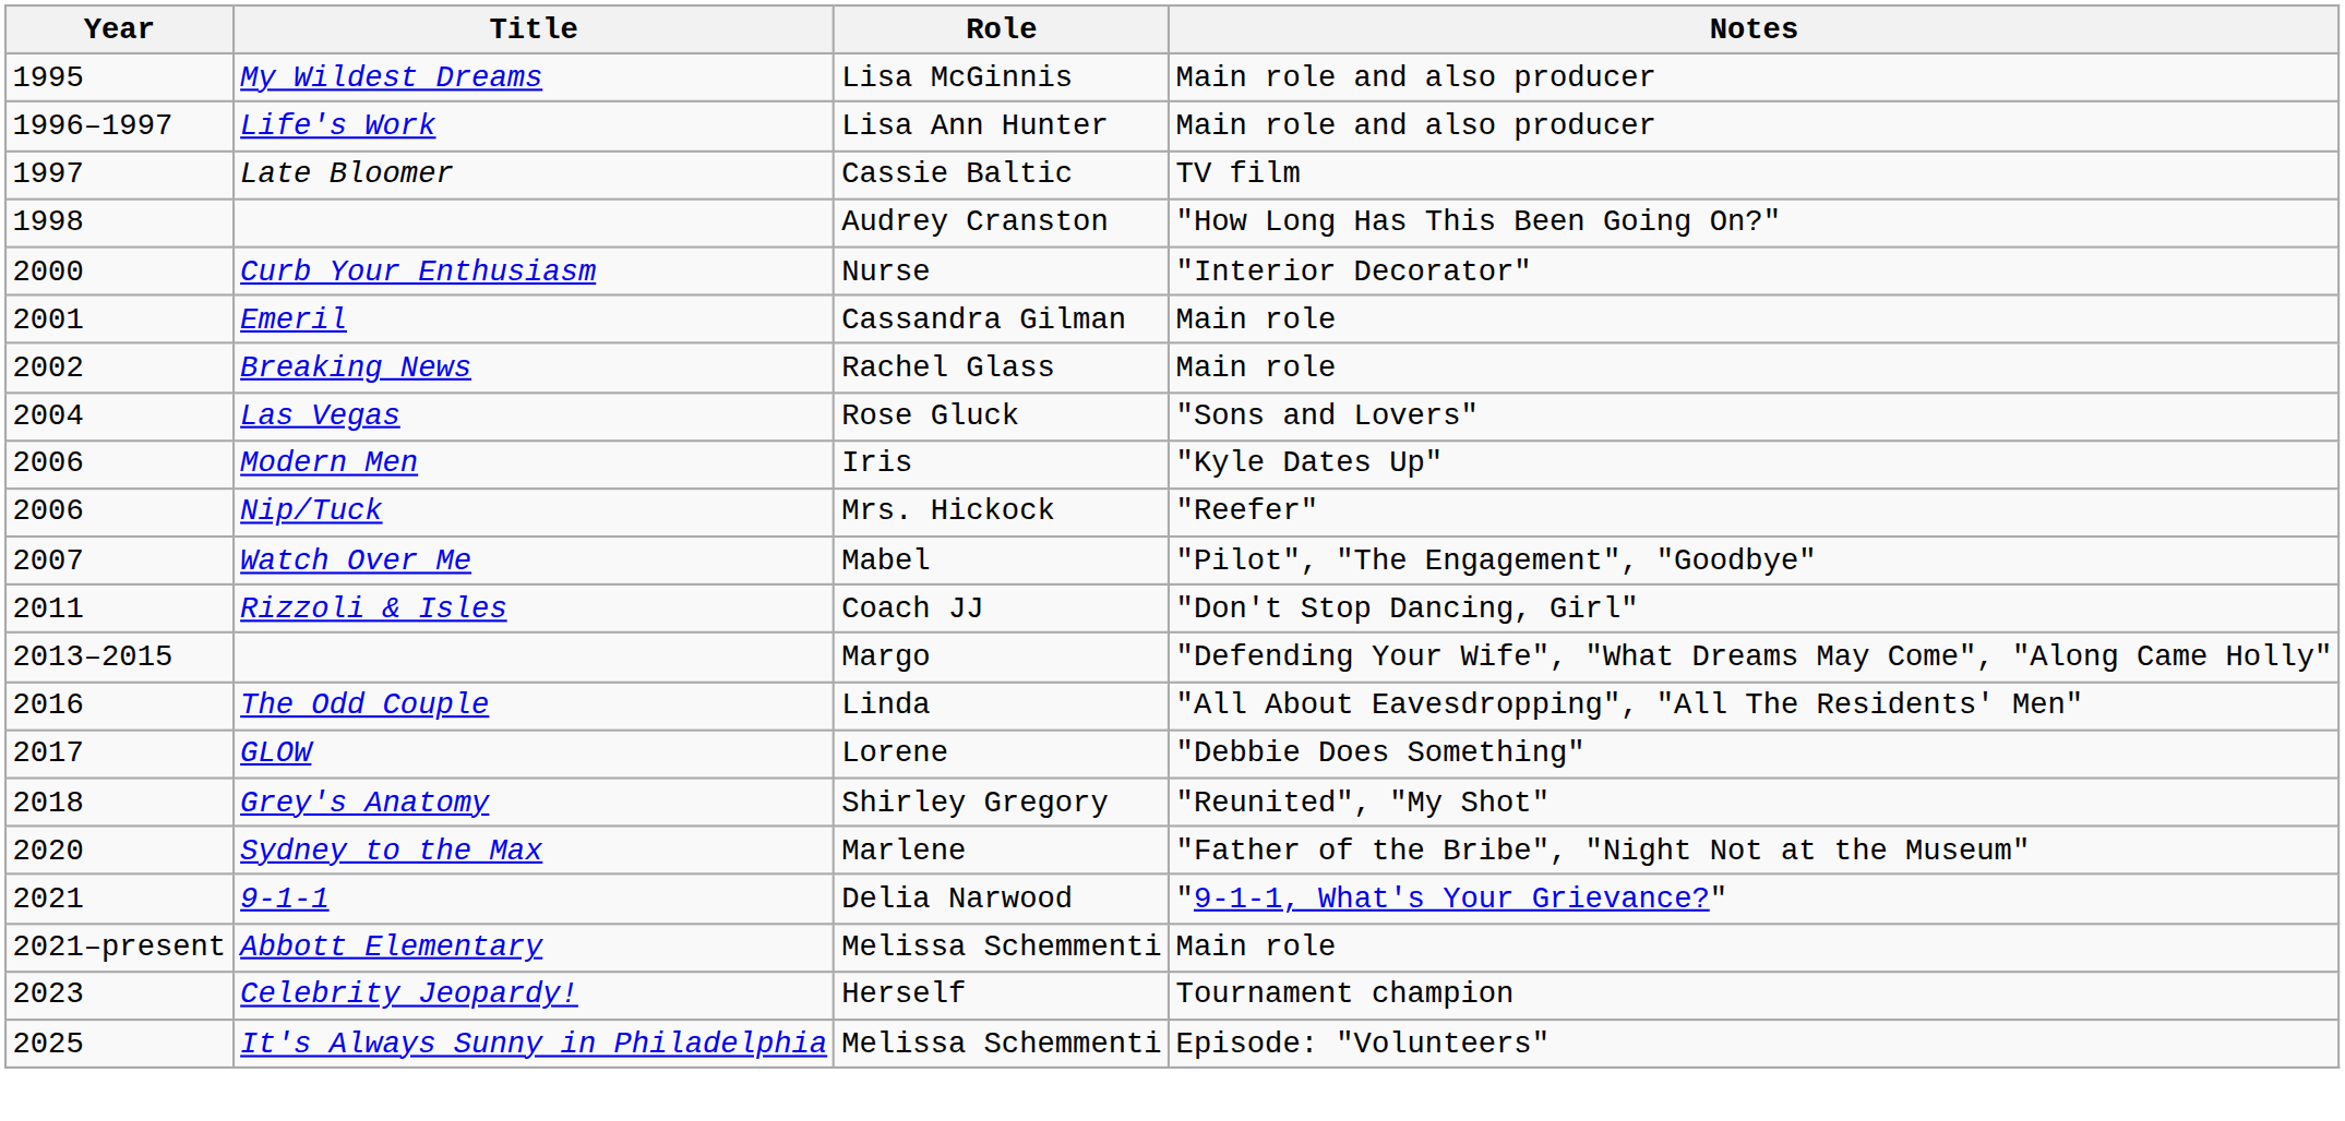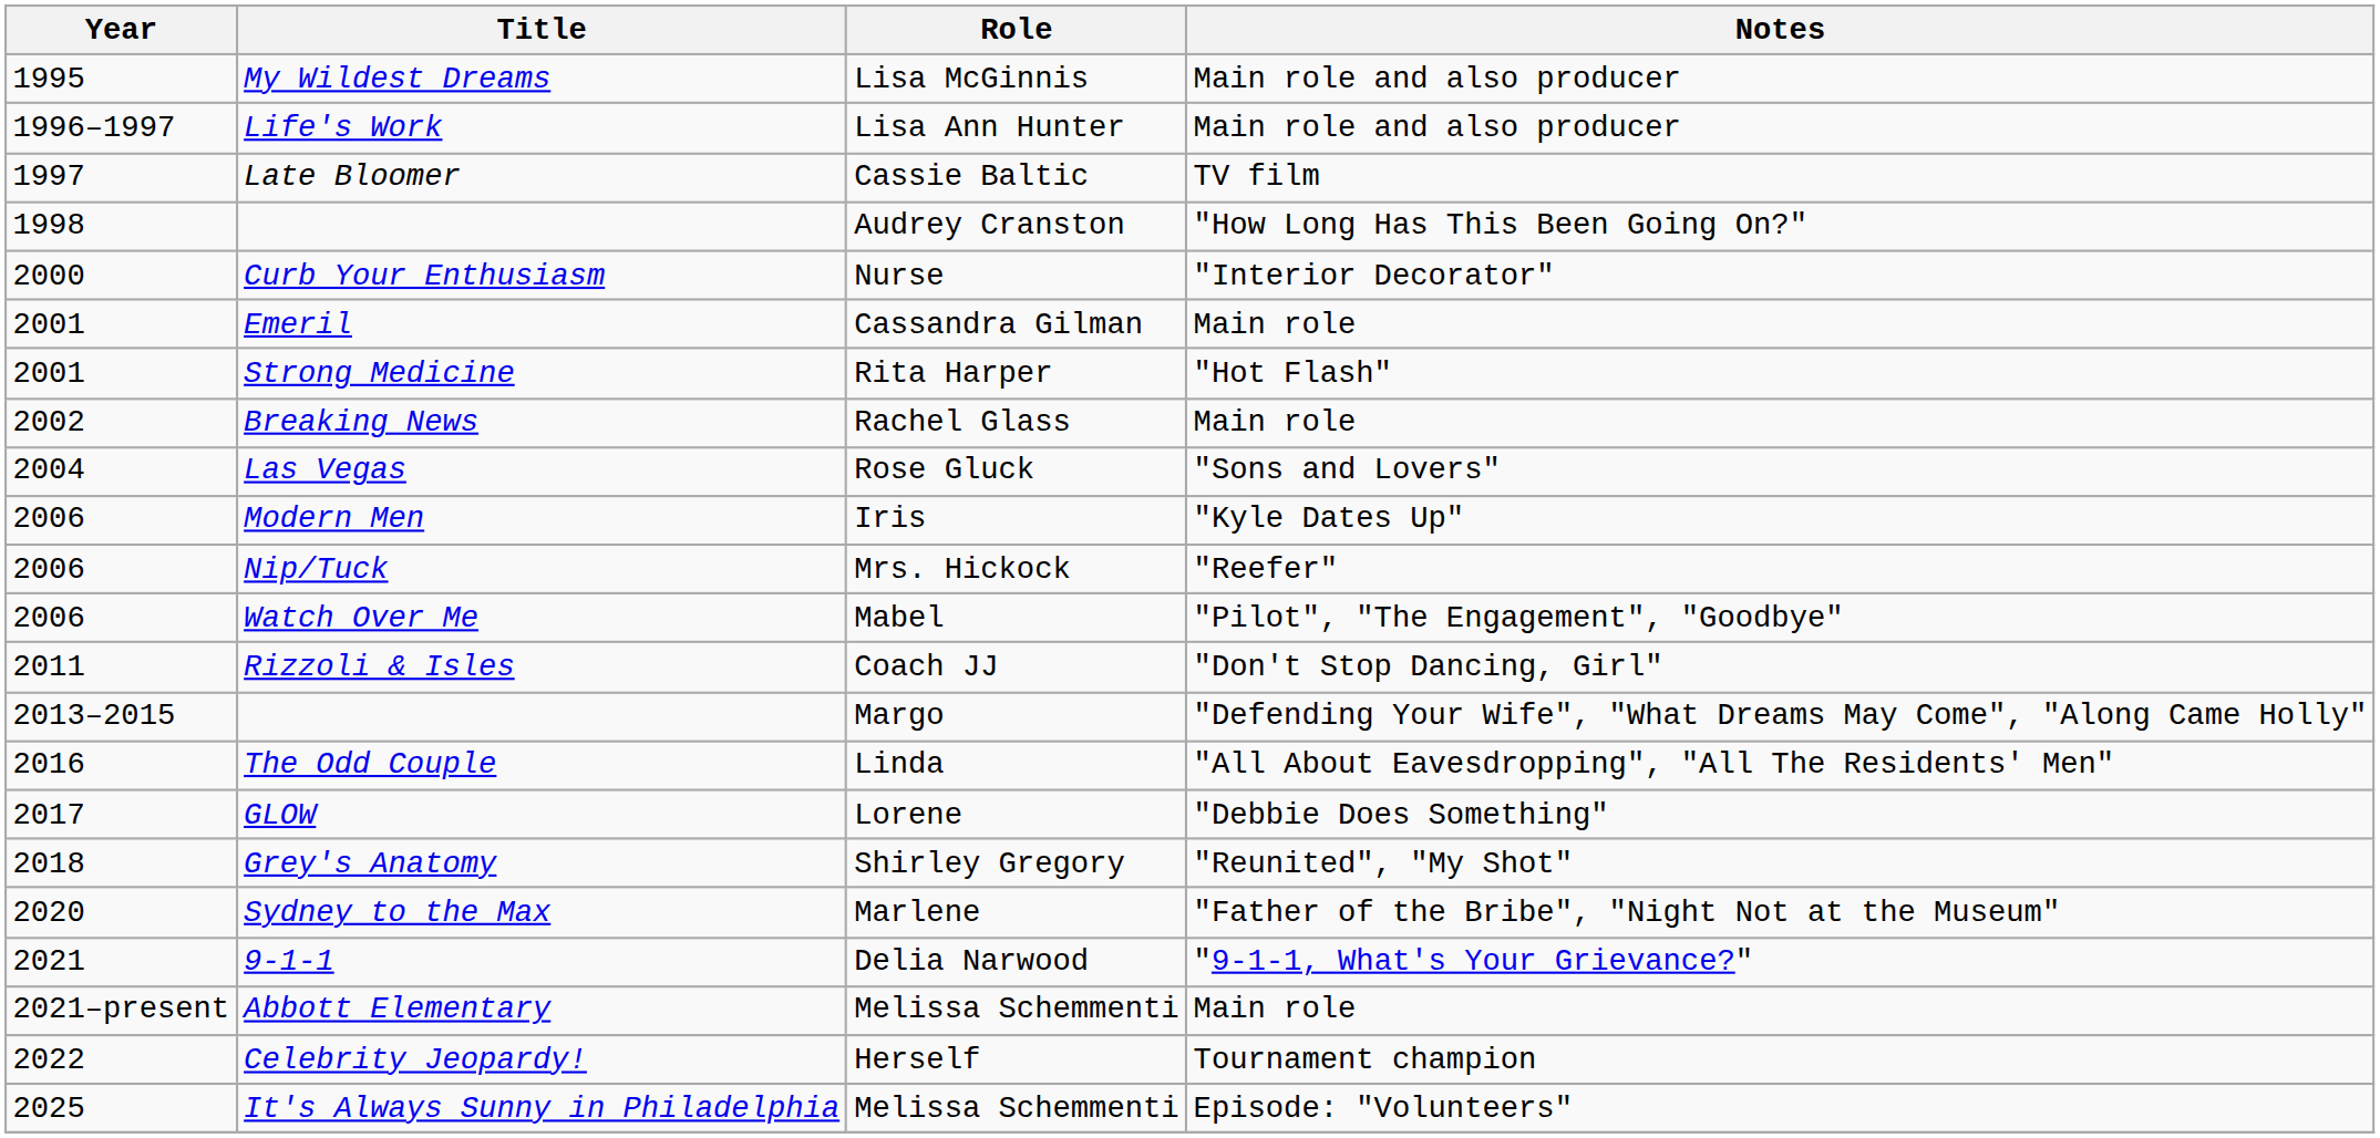+ row: 2001 | Strong Medicine | Rita Harper | "Hot Flash"
Watch Over Me | Year: 2007 -> 2006
Celebrity Jeopardy! | Year: 2023 -> 2022
